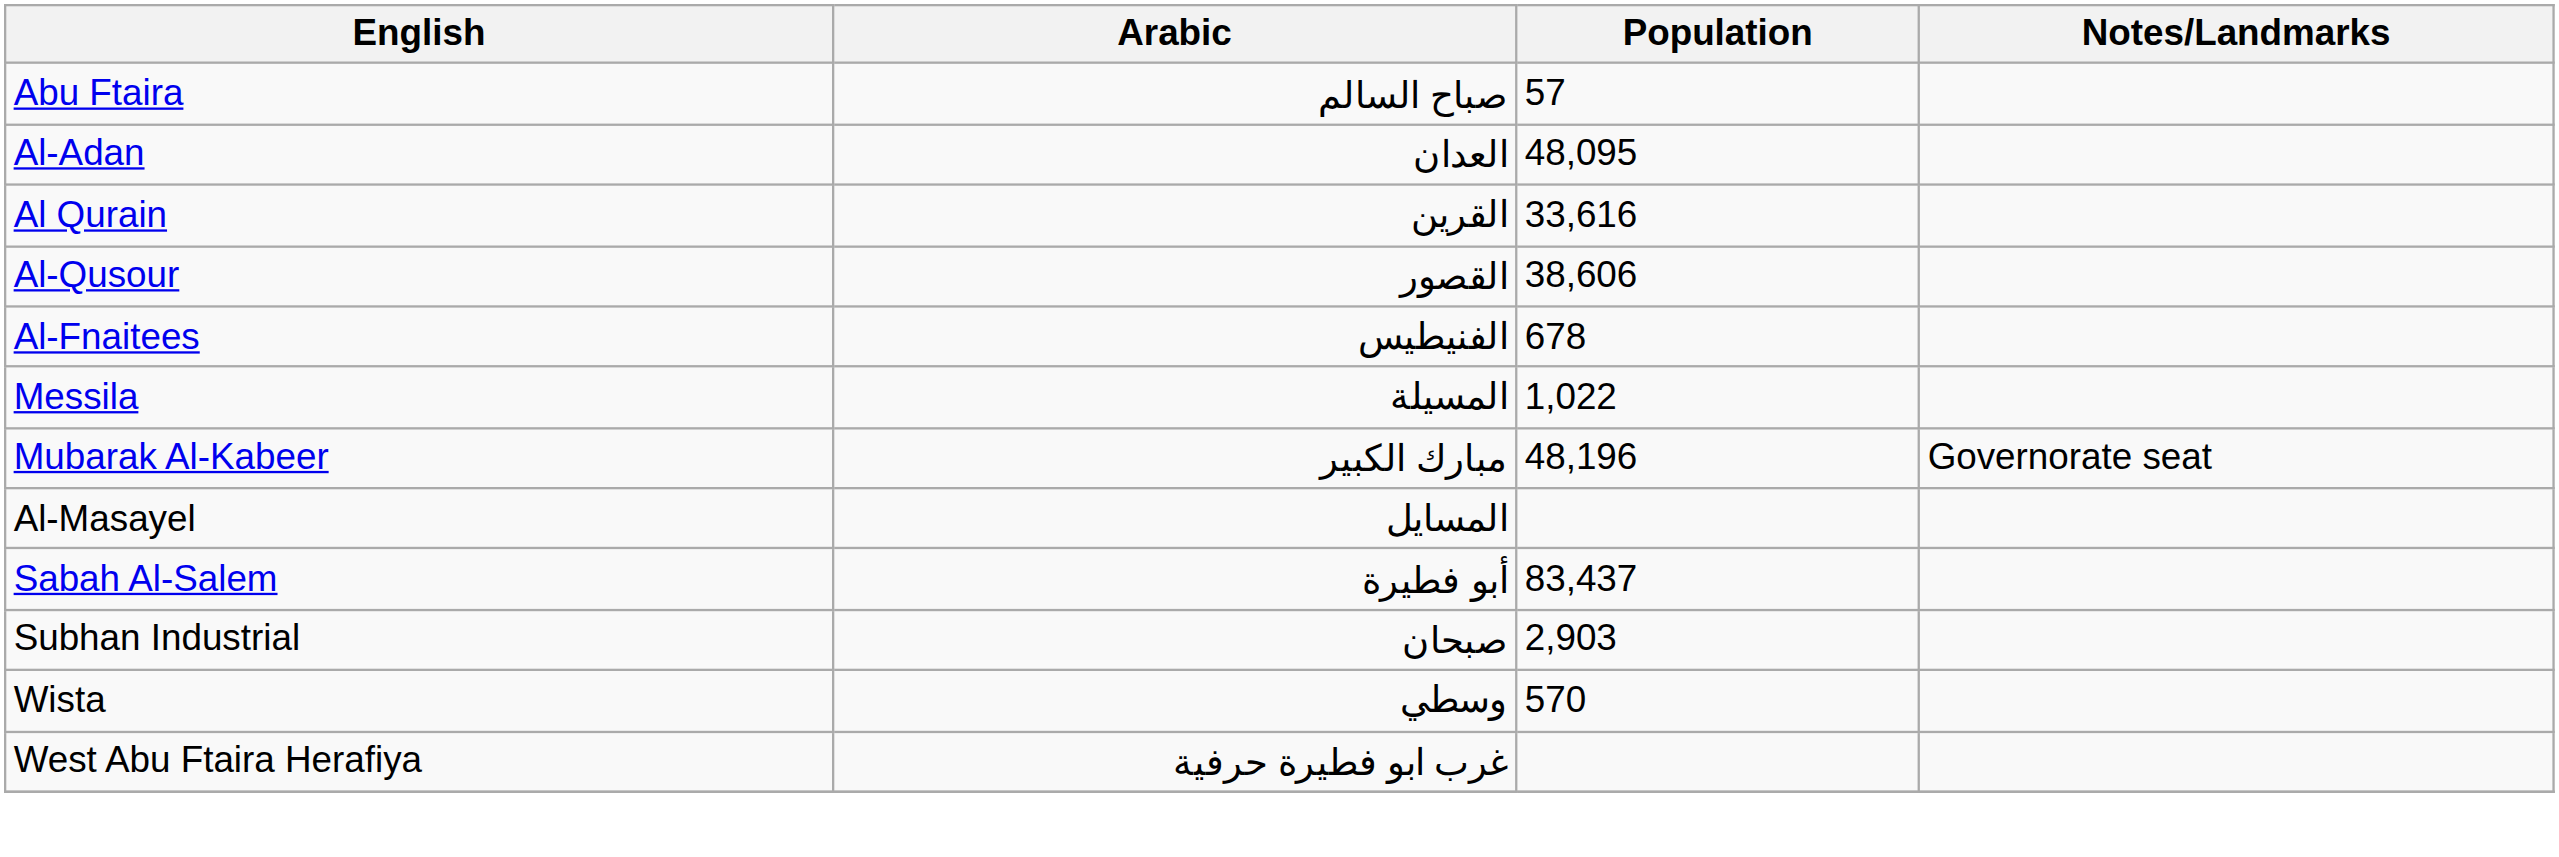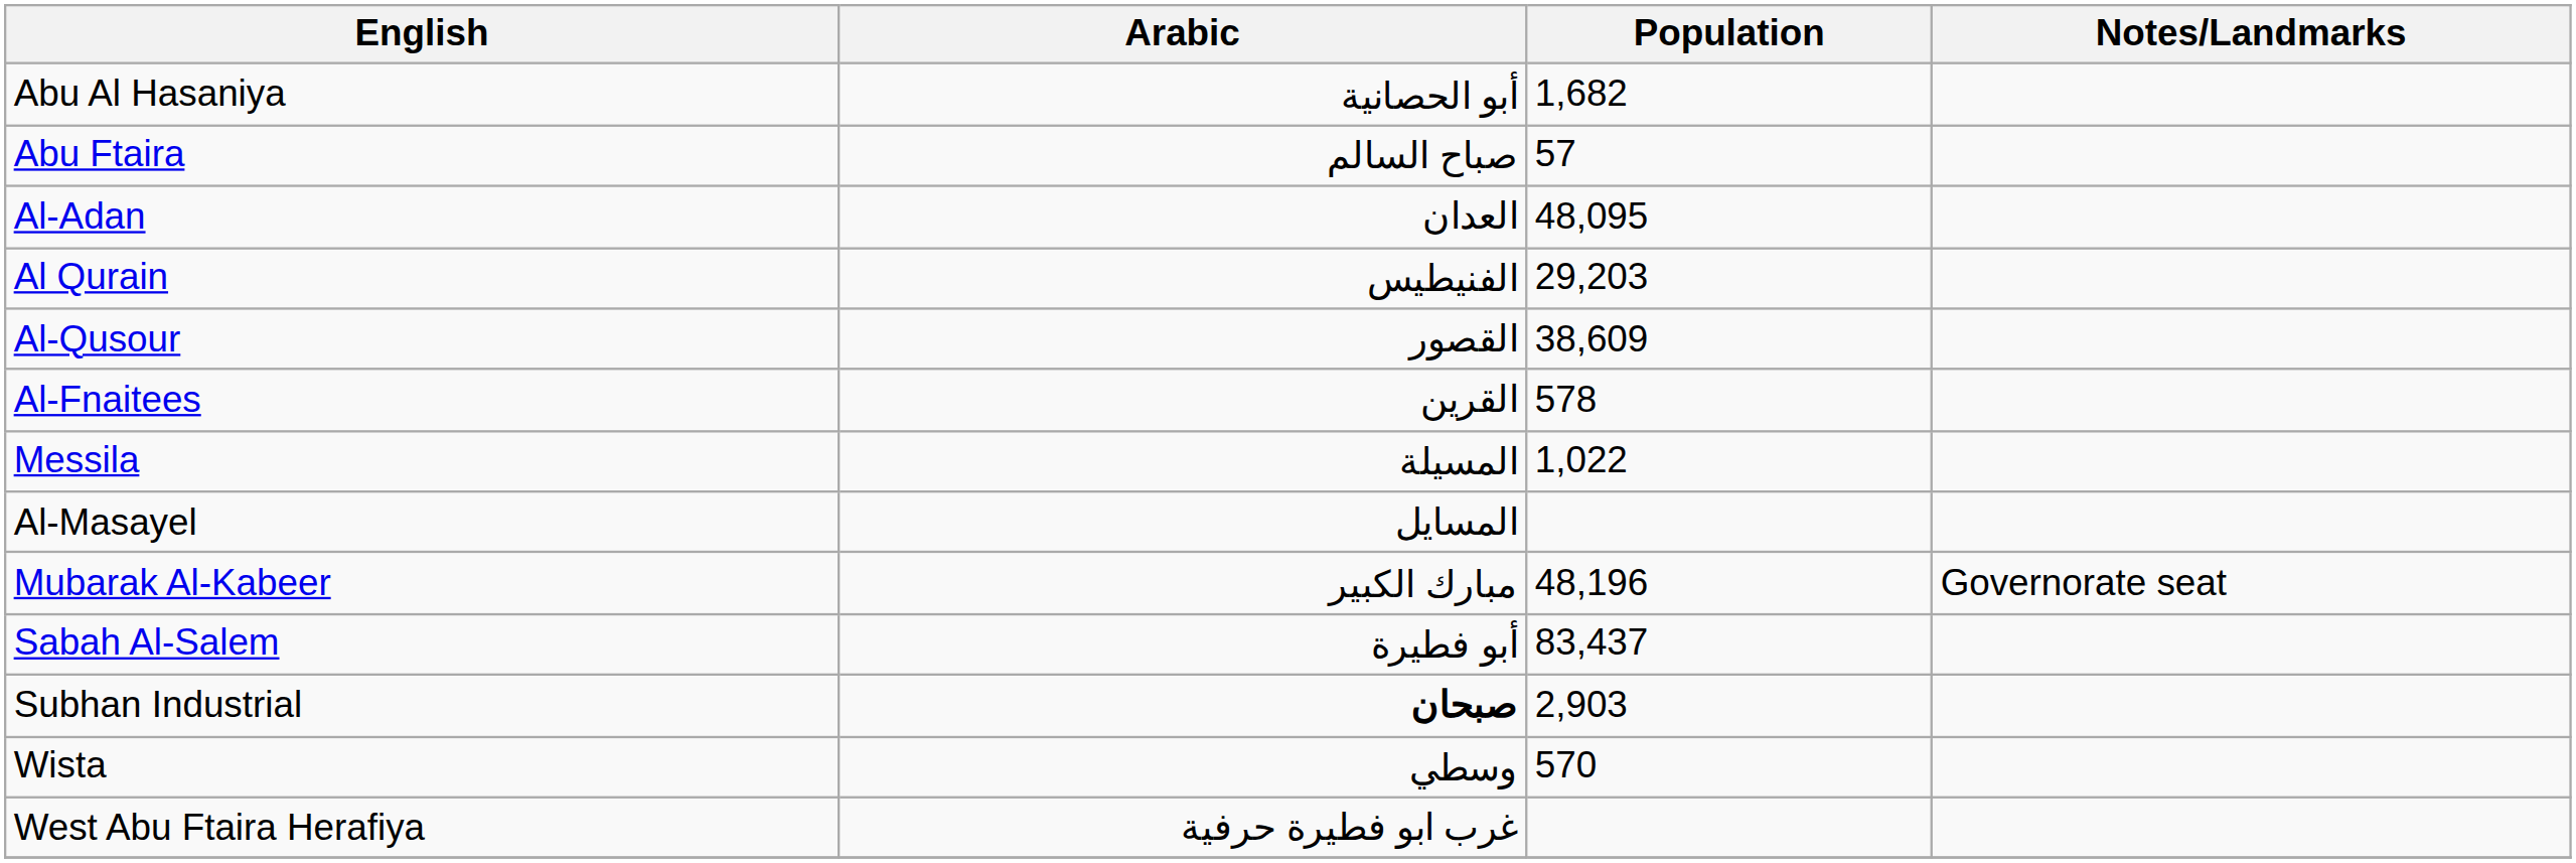+ row: Abu Al Hasaniya | أبو الحصانية | 1,682
Al Qurain | Arabic: القرين -> الفنيطيس
Al Qurain | Population: 33,616 -> 29,203
Al-Qusour | Population: 38,606 -> 38,609
Al-Fnaitees | Arabic: الفنيطيس -> القرين
Al-Fnaitees | Population: 678 -> 578
rows swapped: Al-Masayel <-> Mubarak Al-Kabeer
Subhan Industrial | Arabic: normal -> bold
